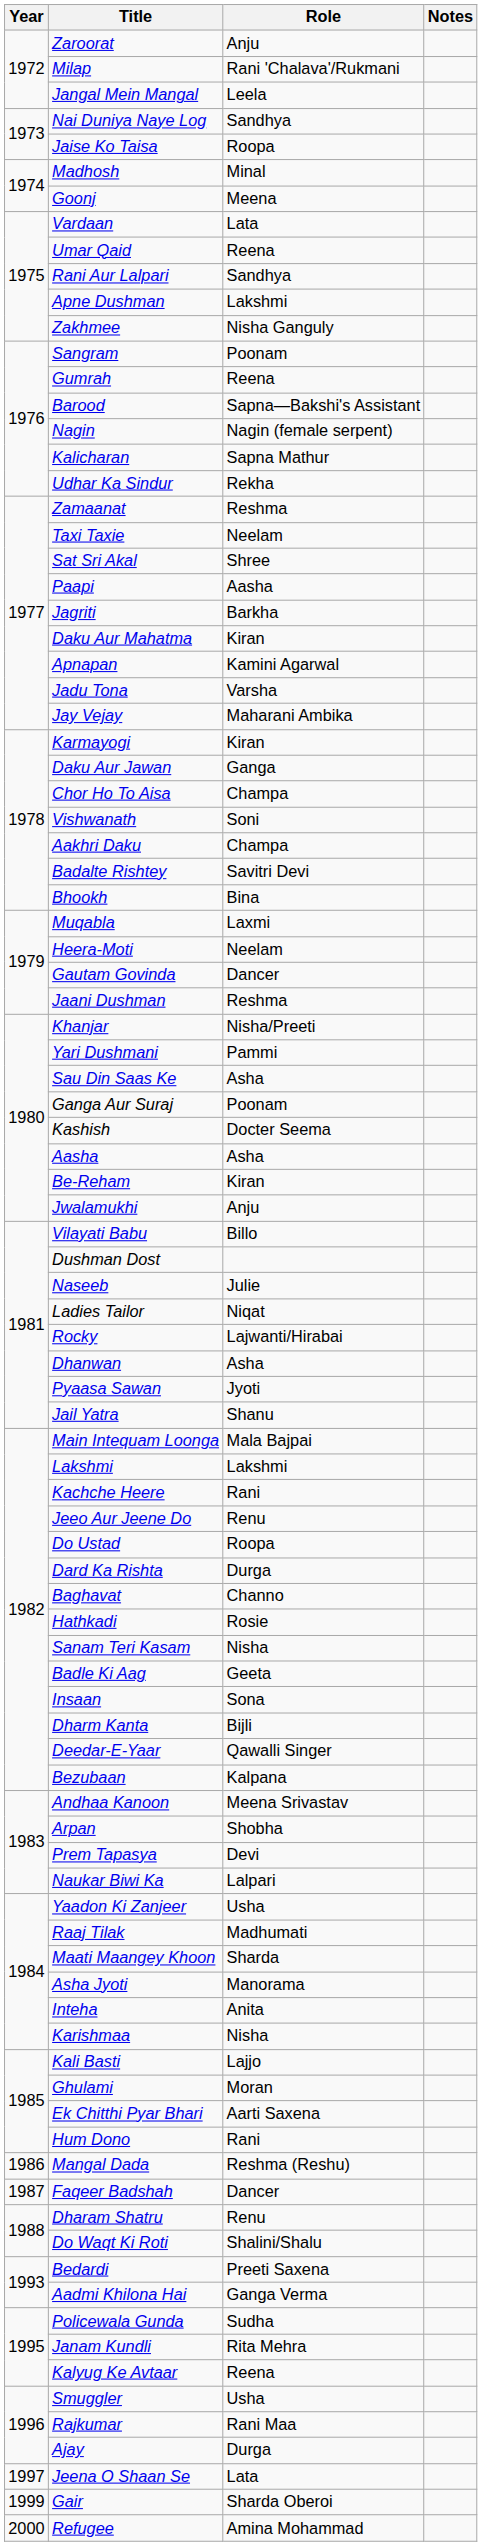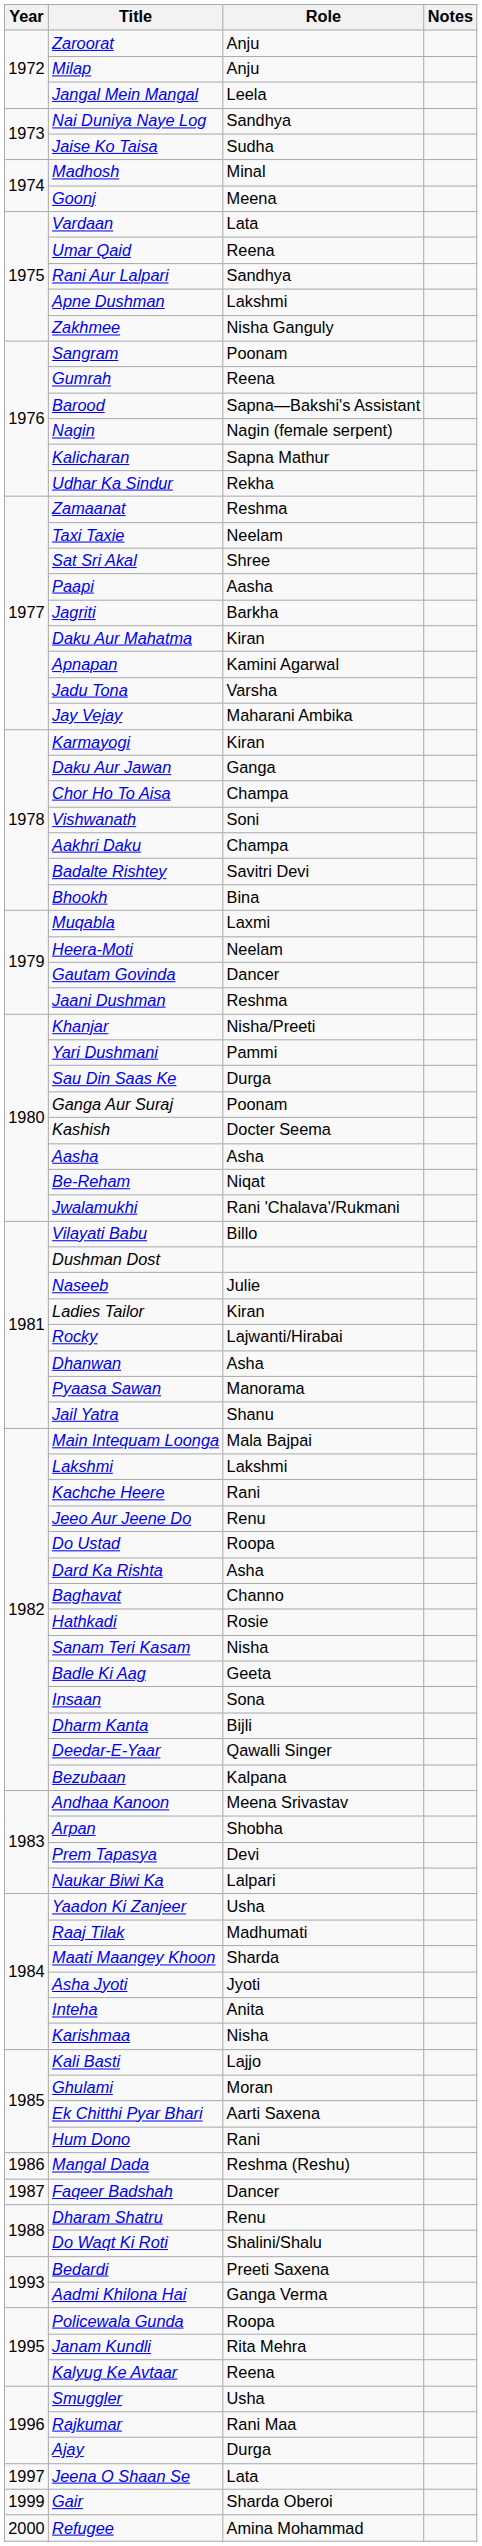Milap | Role: Rani 'Chalava'/Rukmani -> Anju
Jaise Ko Taisa | Role: Roopa -> Sudha
Sau Din Saas Ke | Role: Asha -> Durga
Be-Reham | Role: Kiran -> Niqat
Jwalamukhi | Role: Anju -> Rani 'Chalava'/Rukmani
Ladies Tailor | Role: Niqat -> Kiran
Pyaasa Sawan | Role: Jyoti -> Manorama
Dard Ka Rishta | Role: Durga -> Asha
Asha Jyoti | Role: Manorama -> Jyoti
Policewala Gunda | Role: Sudha -> Roopa
